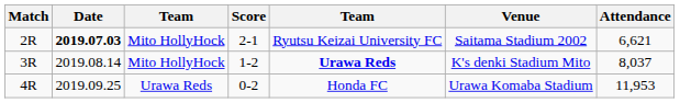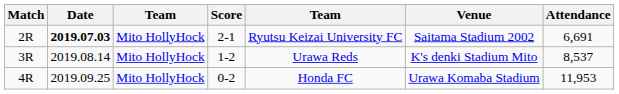2R | Attendance: 6,621 -> 6,691
3R | column 5: bold -> normal
3R | Attendance: 8,037 -> 8,537
4R | column 3: Urawa Reds -> Mito HollyHock
